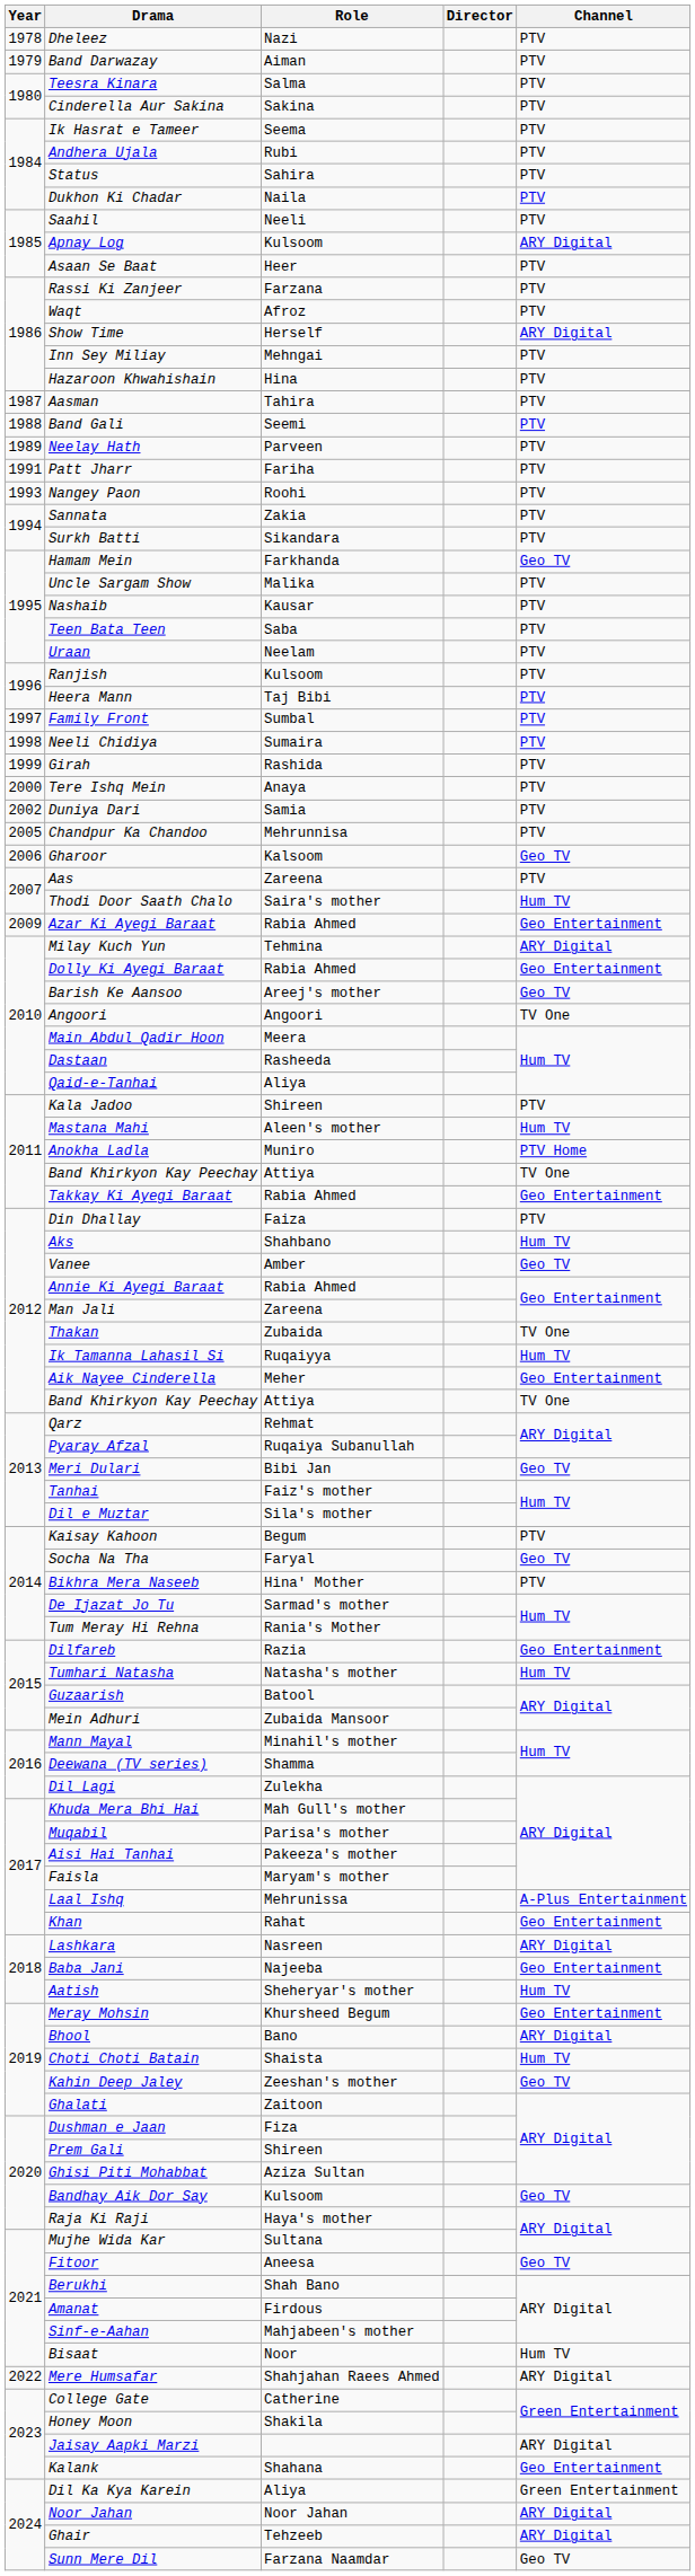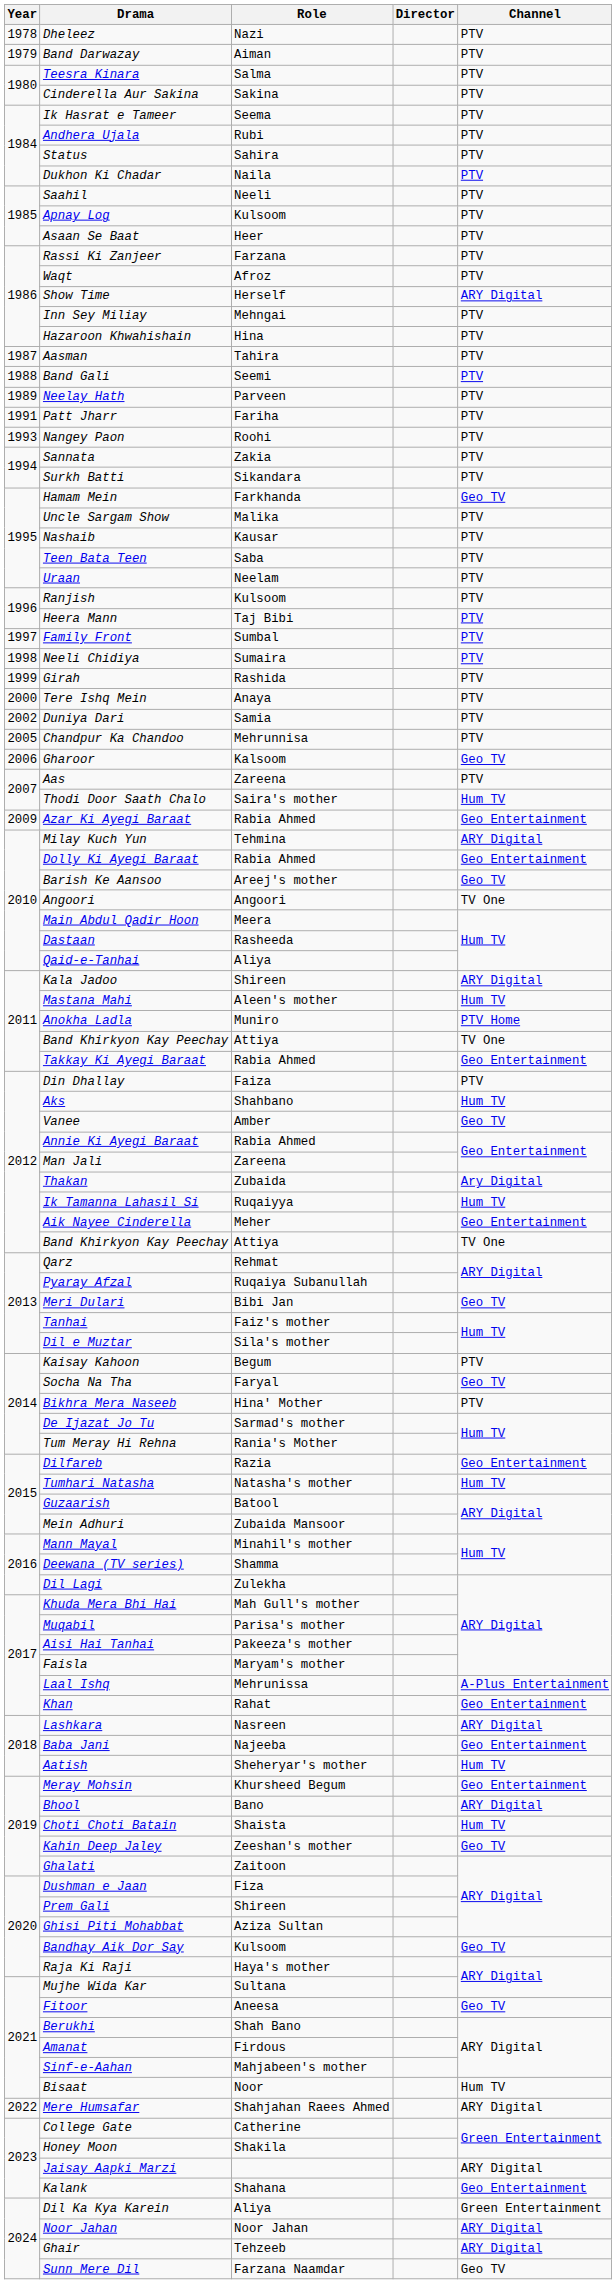Apnay Log | Channel: ARY Digital -> PTV
Kala Jadoo | Channel: PTV -> ARY Digital
Thakan | Channel: TV One -> Ary Digital
